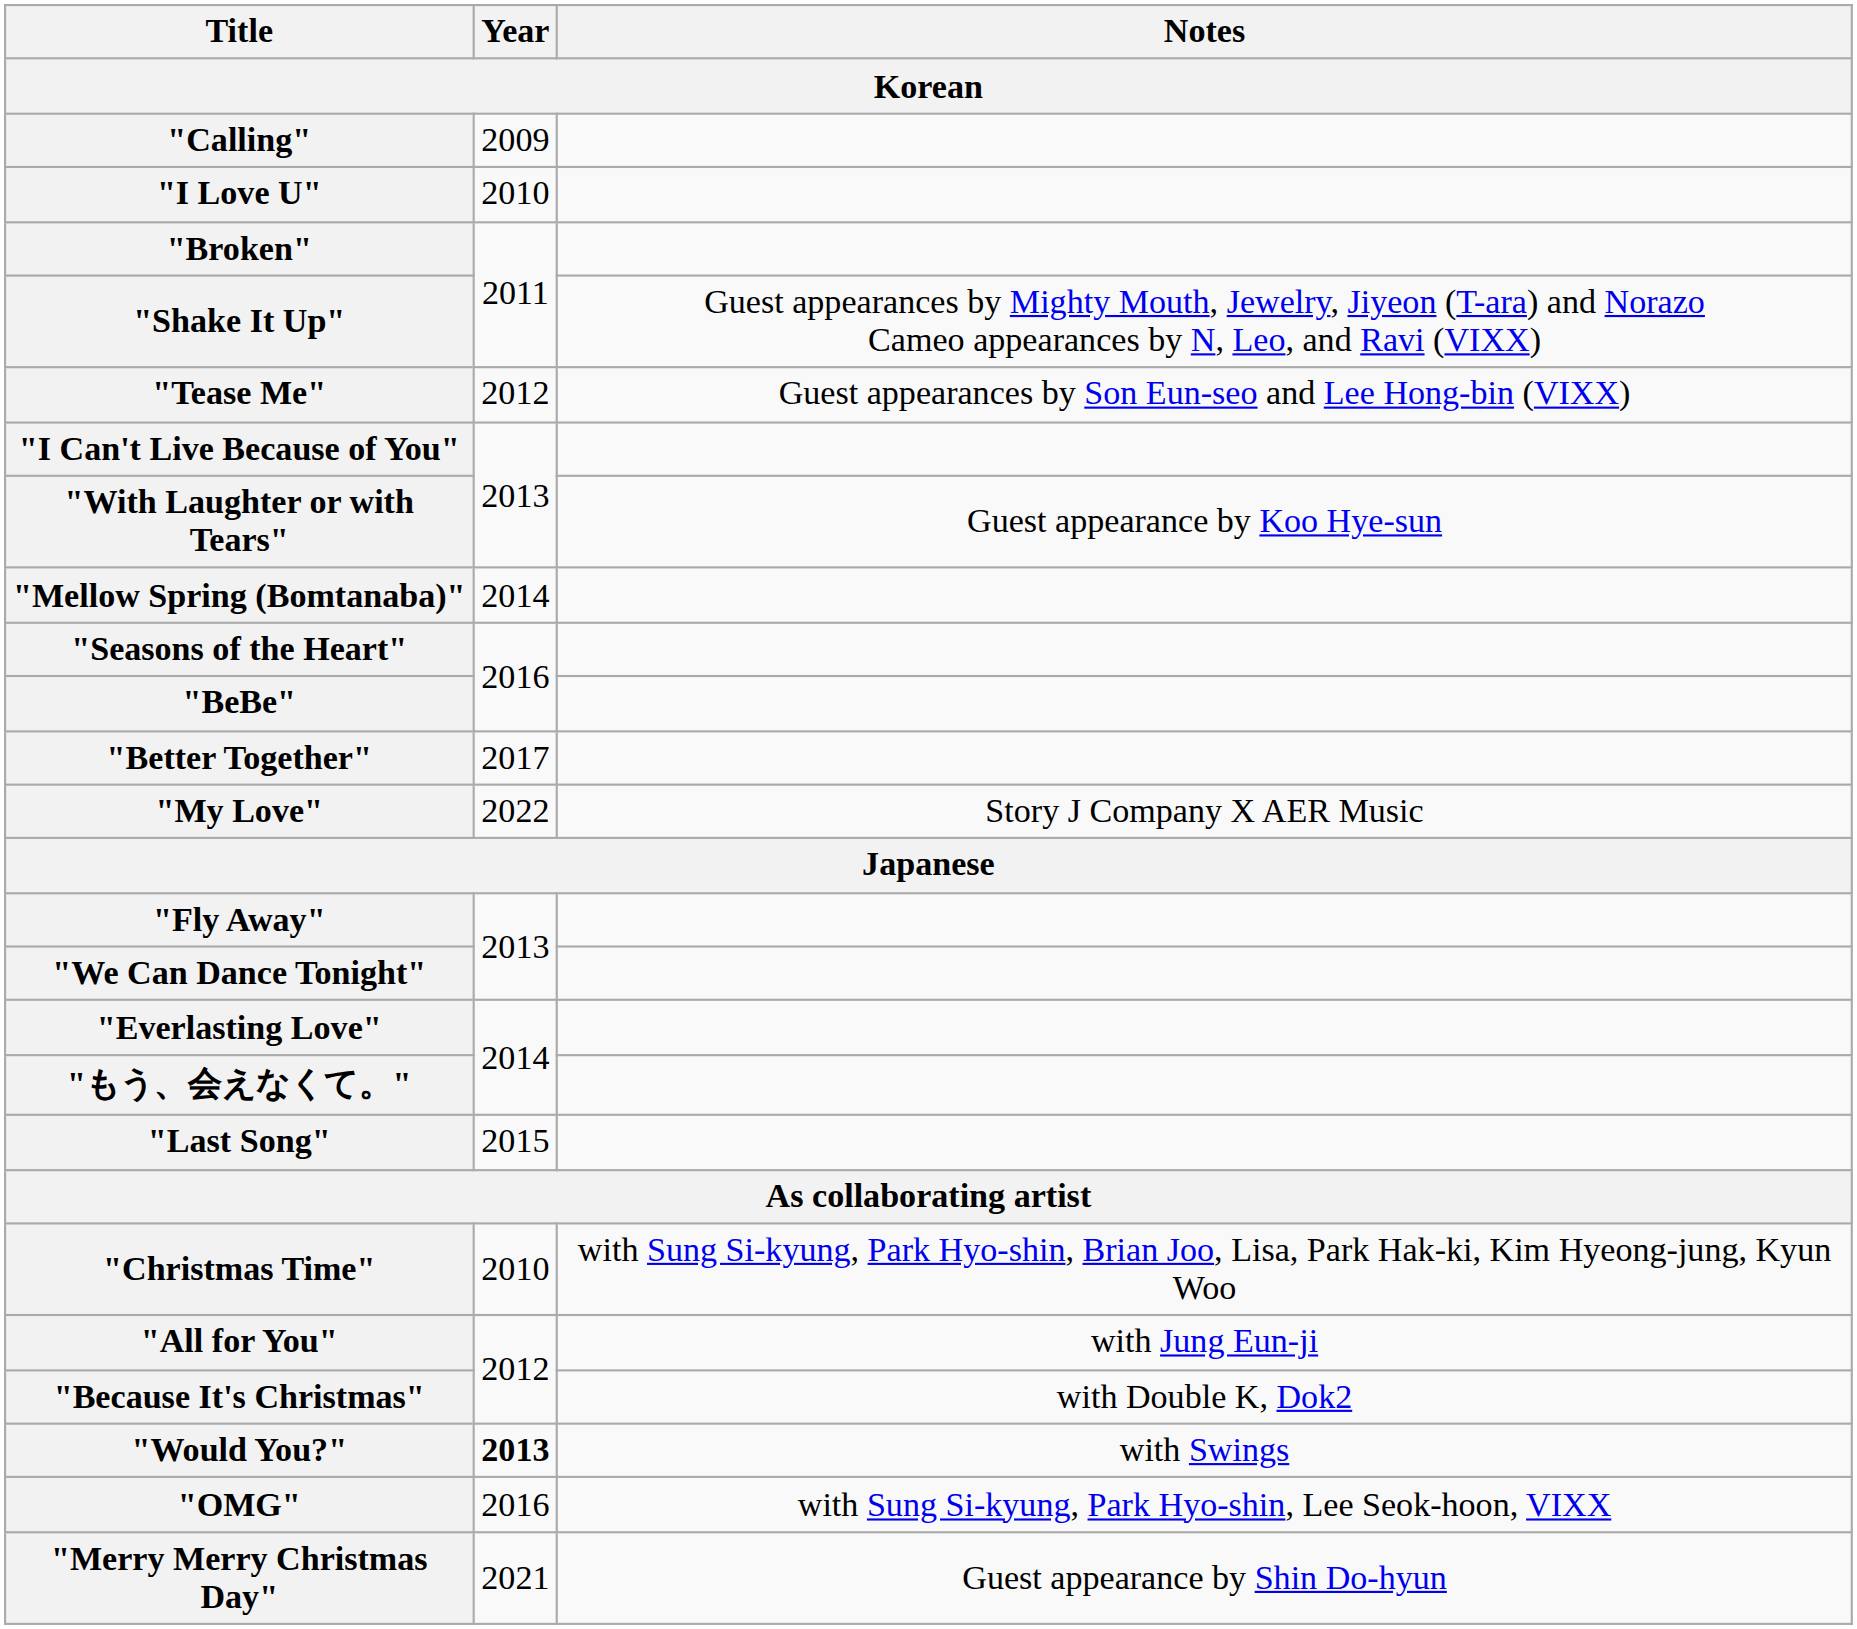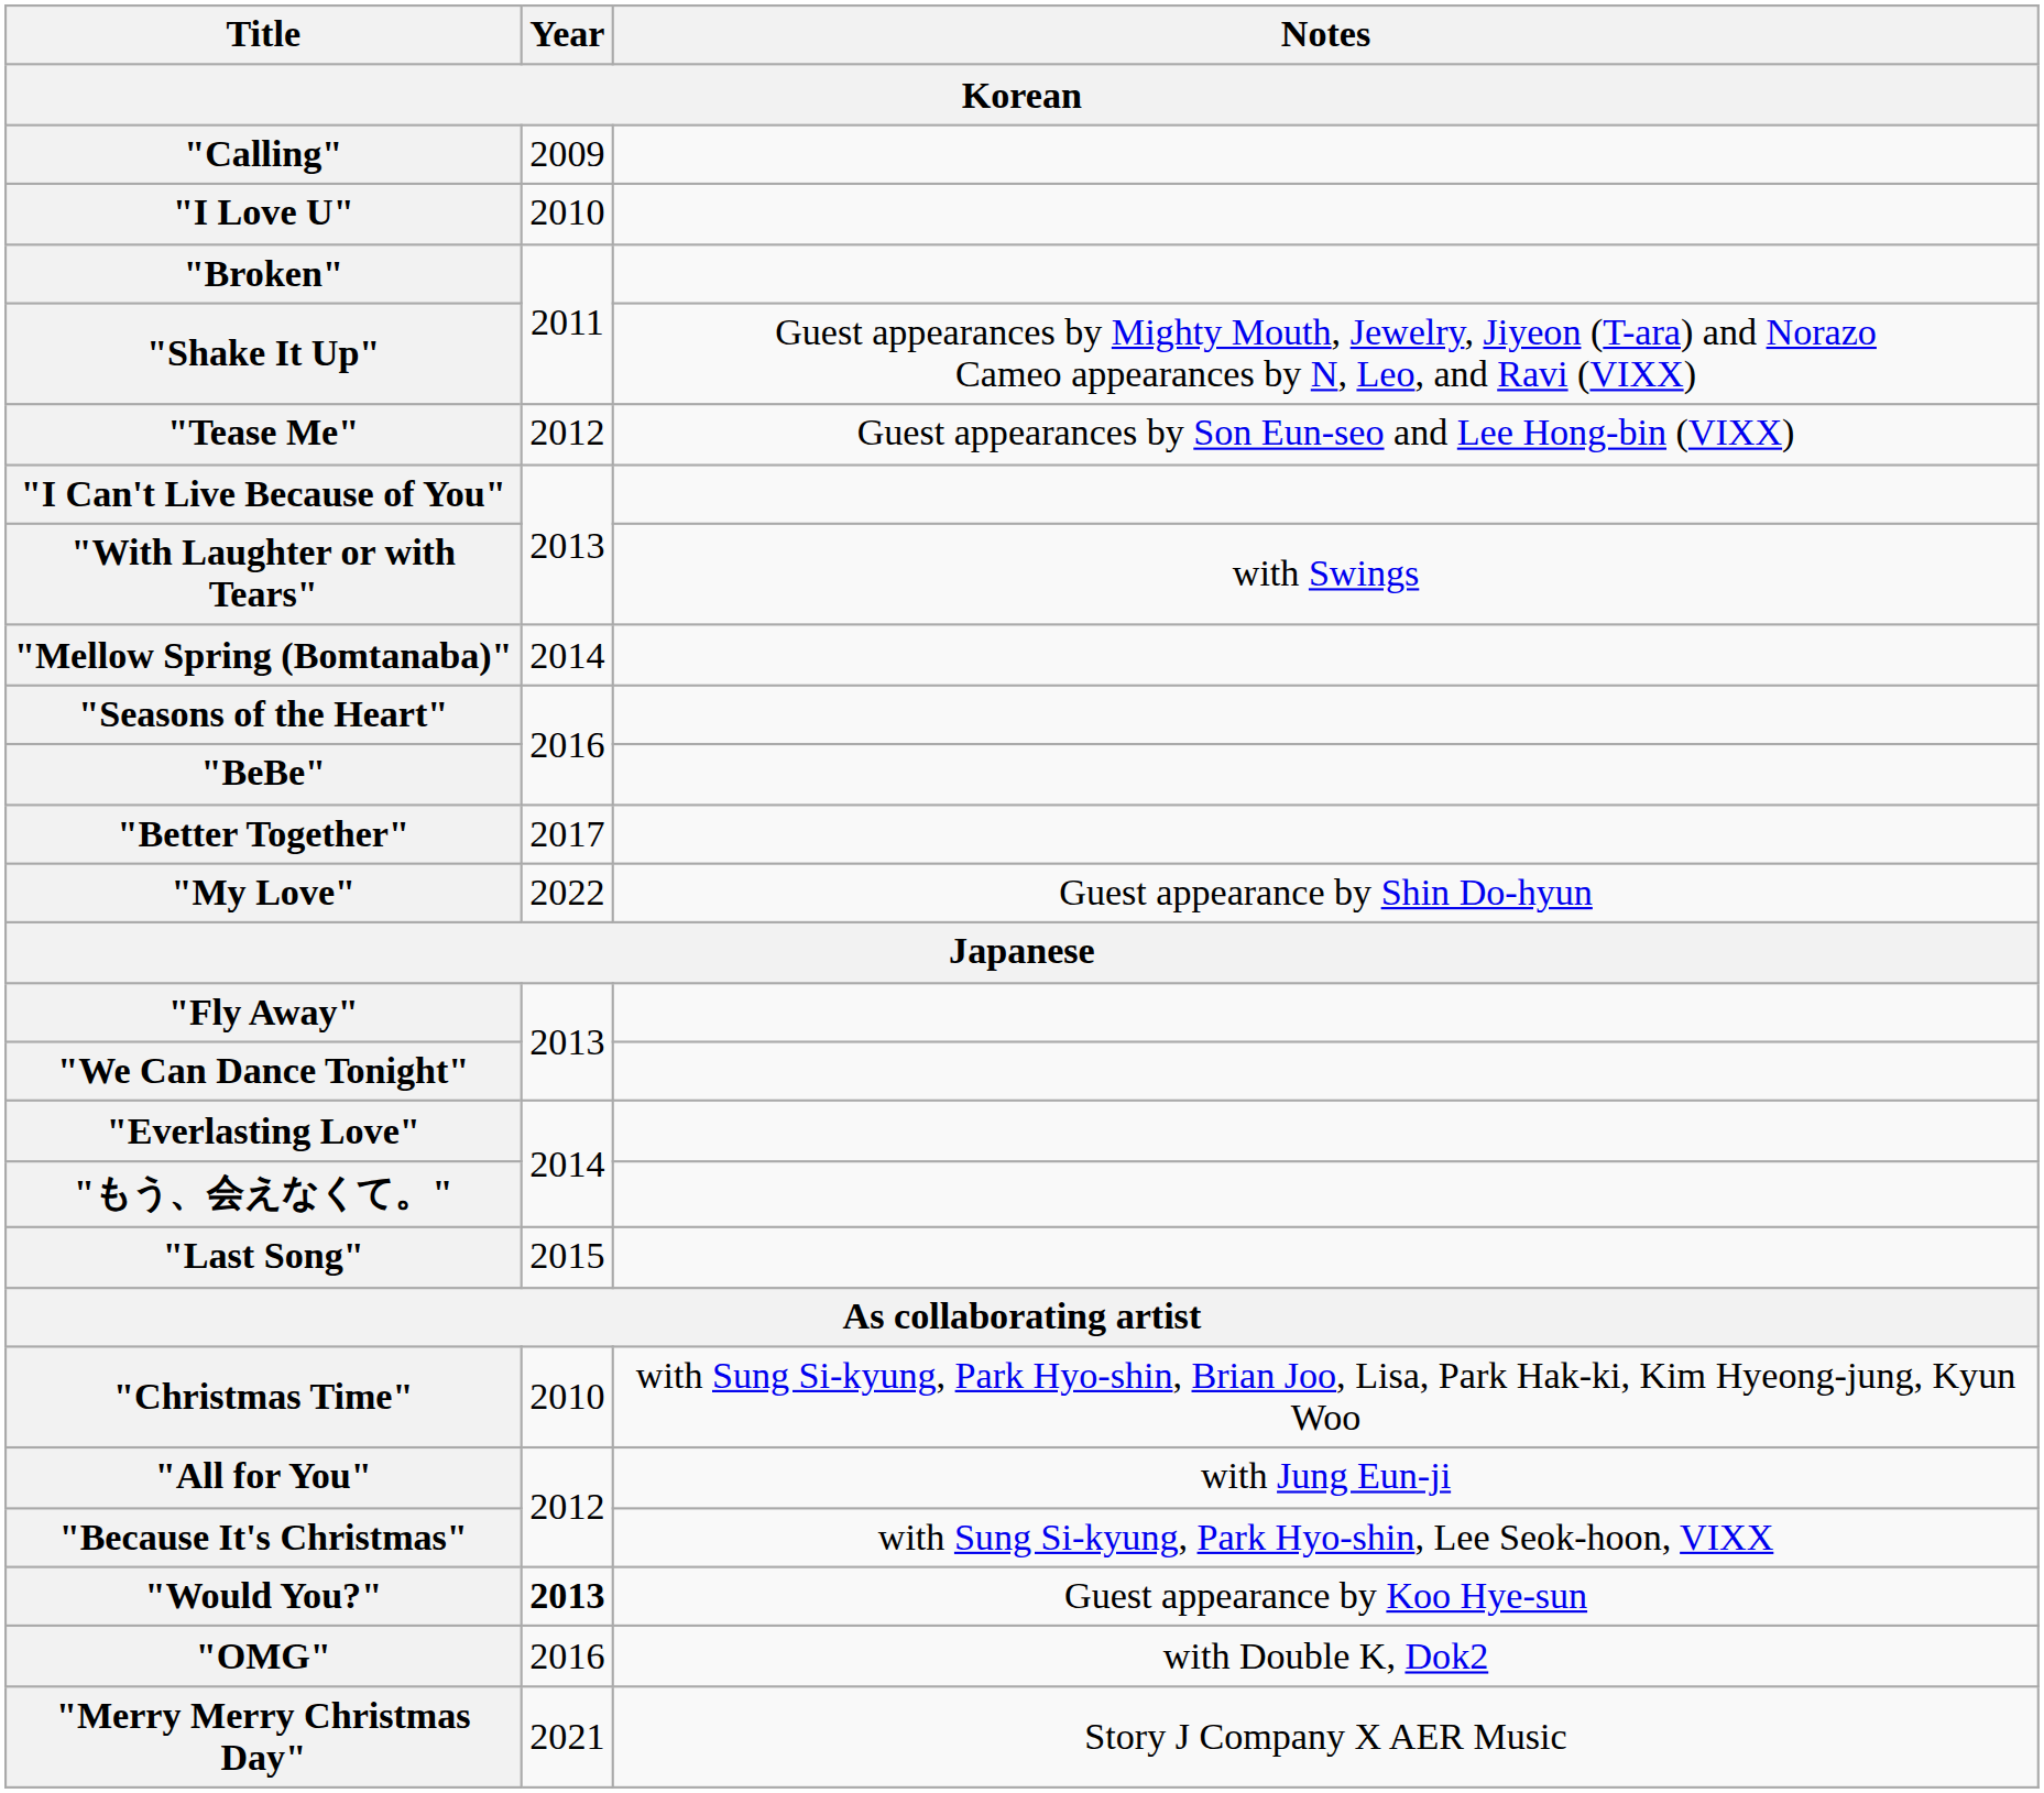"With Laughter or with Tears" | Notes: Guest appearance by Koo Hye-sun -> with Swings
"My Love" | Notes: Story J Company X AER Music -> Guest appearance by Shin Do-hyun
"Because It's Christmas" | Notes: with Double K, Dok2 -> with Sung Si-kyung, Park Hyo-shin, Lee Seok-hoon, VIXX
"Would You?" | Notes: with Swings -> Guest appearance by Koo Hye-sun
"OMG" | Notes: with Sung Si-kyung, Park Hyo-shin, Lee Seok-hoon, VIXX -> with Double K, Dok2
"Merry Merry Christmas Day" | Notes: Guest appearance by Shin Do-hyun -> Story J Company X AER Music
